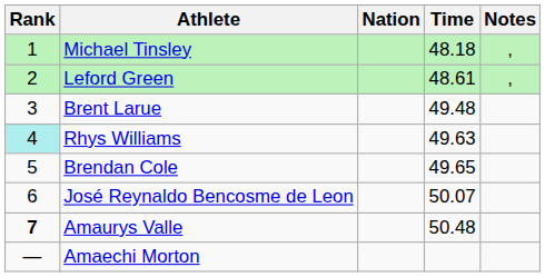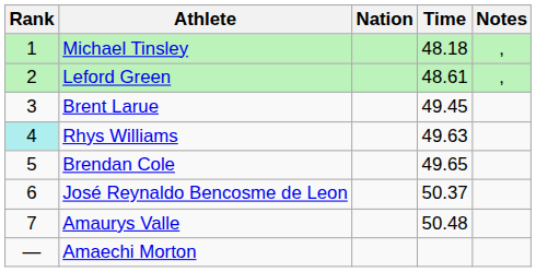Brent Larue | Time: 49.48 -> 49.45
José Reynaldo Bencosme de Leon | Time: 50.07 -> 50.37
Amaurys Valle | Rank: bold -> normal
